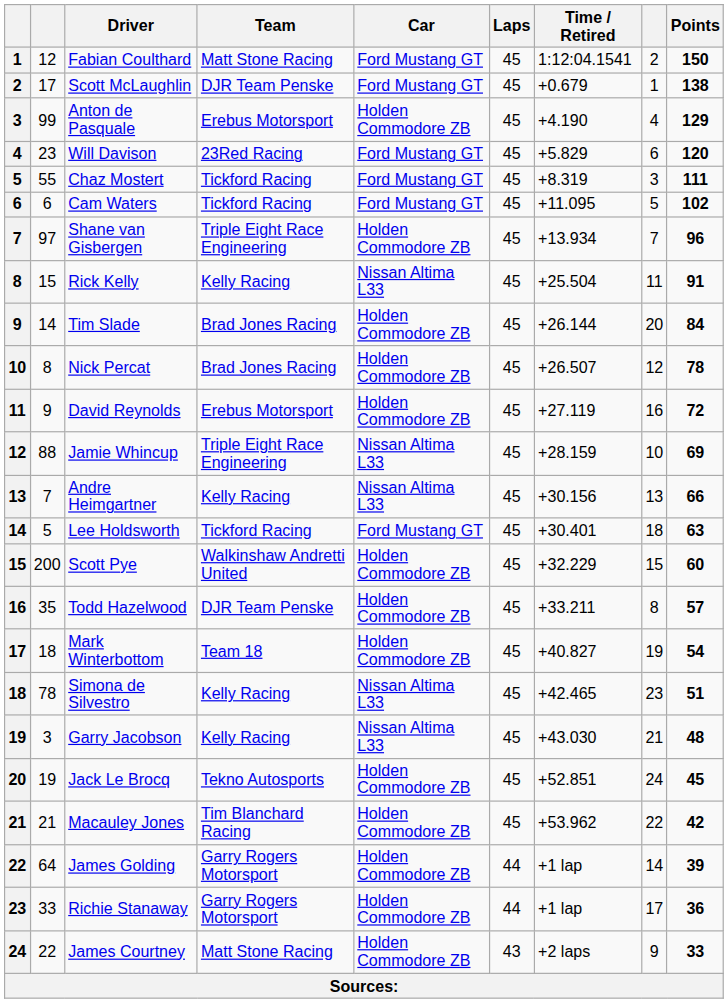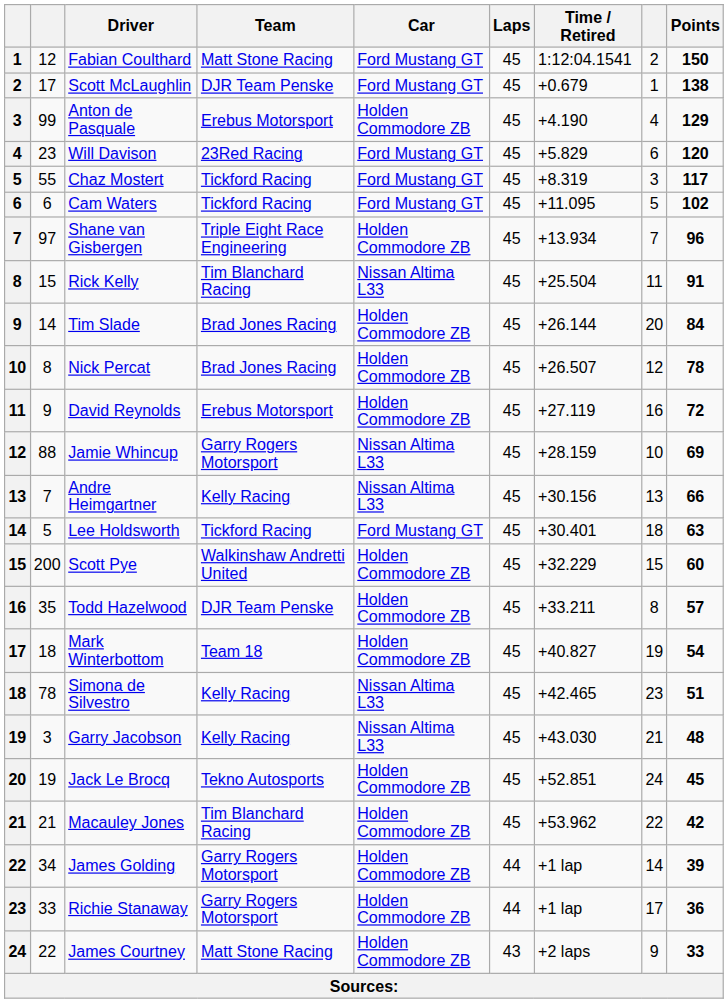Chaz Mostert | Points: 111 -> 117
Rick Kelly | Team: Kelly Racing -> Tim Blanchard Racing
Jamie Whincup | Team: Triple Eight Race Engineering -> Garry Rogers Motorsport
James Golding | column 2: 64 -> 34
